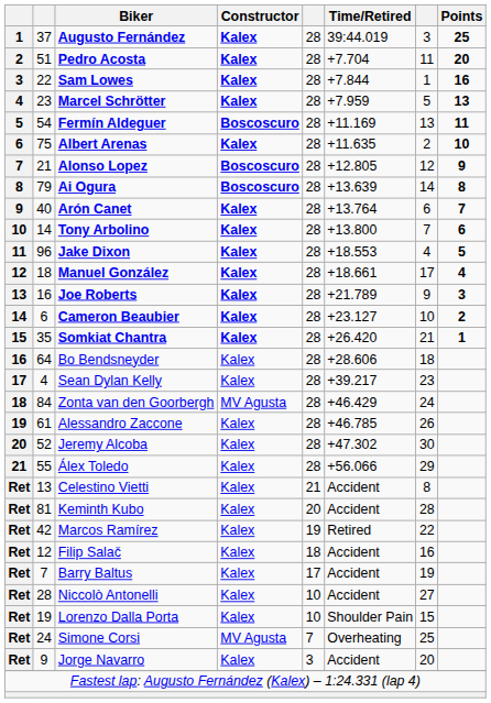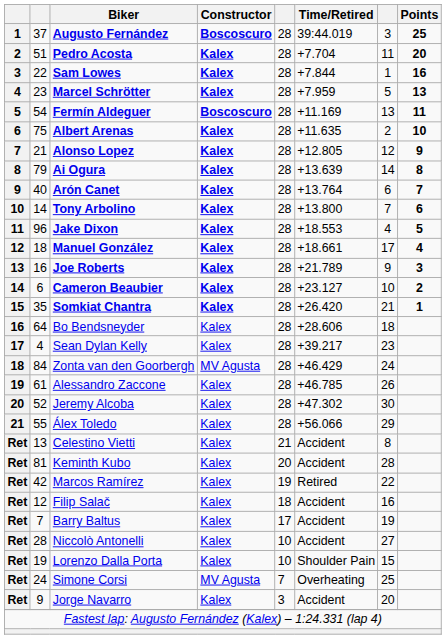Augusto Fernández | Constructor: Kalex -> Boscoscuro
Alonso Lopez | Constructor: Boscoscuro -> Kalex
Ai Ogura | Constructor: Boscoscuro -> Kalex
